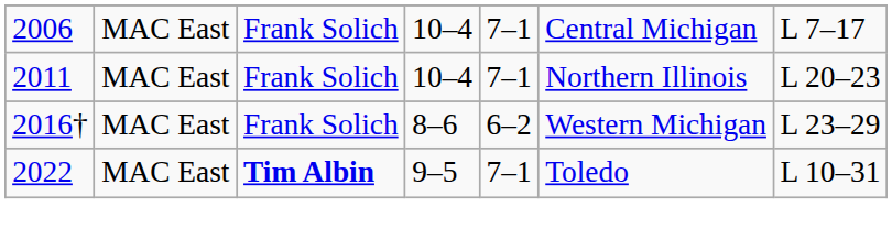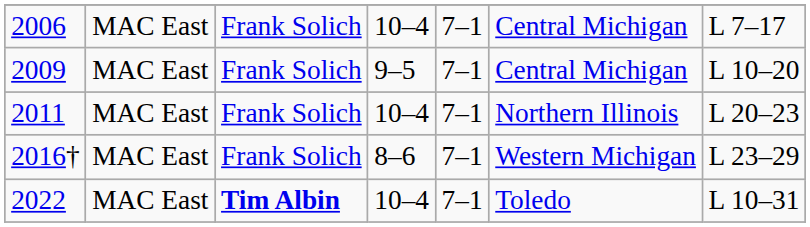+ row: 2009 | MAC East | Frank Solich | 9–5 | 7–1 | Central Michigan | L 10–20
2016† | column 5: 6–2 -> 7–1
2022 | column 4: 9–5 -> 10–4
